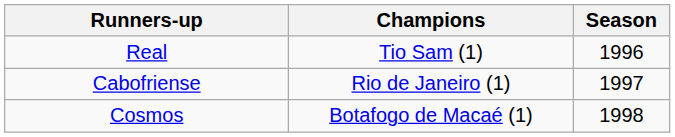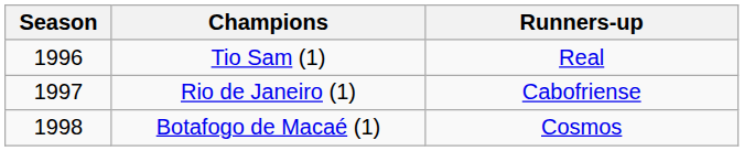columns swapped: Season <-> Runners-up
